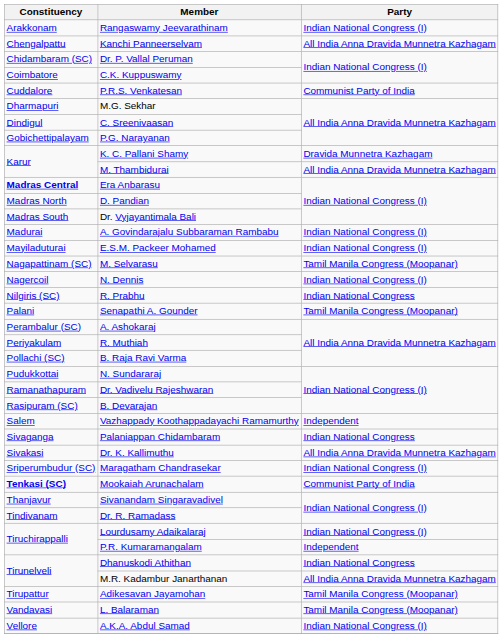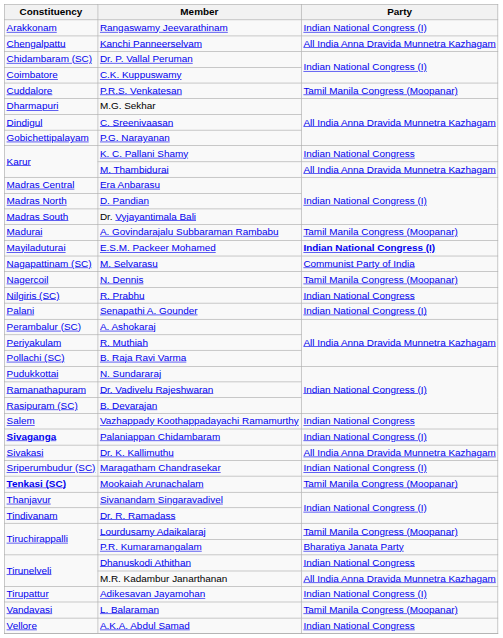P.R.S. Venkatesan | Party: Communist Party of India -> Tamil Manila Congress (Moopanar)
K. C. Pallani Shamy | Party: Dravida Munnetra Kazhagam -> Indian National Congress
Era Anbarasu | Constituency: bold -> normal
A. Govindarajalu Subbaraman Rambabu | Party: Indian National Congress (I) -> Tamil Manila Congress (Moopanar)
E.S.M. Packeer Mohamed | Party: normal -> bold
M. Selvarasu | Party: Tamil Manila Congress (Moopanar) -> Communist Party of India
N. Dennis | Party: Indian National Congress (I) -> Tamil Manila Congress (Moopanar)
Senapathi A. Gounder | Party: Tamil Manila Congress (Moopanar) -> Indian National Congress (I)
Vazhappady Koothappadayachi Ramamurthy | Party: Independent -> Indian National Congress
Palaniappan Chidambaram | Constituency: normal -> bold
Palaniappan Chidambaram | Party: Indian National Congress -> Indian National Congress (I)
Mookaiah Arunachalam | Party: Communist Party of India -> Tamil Manila Congress (Moopanar)
Lourdusamy Adaikalaraj | Party: Indian National Congress (I) -> Tamil Manila Congress (Moopanar)
P.R. Kumaramangalam | Party: Independent -> Bharatiya Janata Party
Adikesavan Jayamohan | Party: Tamil Manila Congress (Moopanar) -> Indian National Congress (I)
A.K.A. Abdul Samad | Party: Indian National Congress (I) -> Indian National Congress
